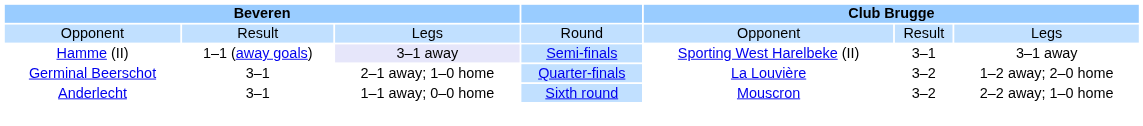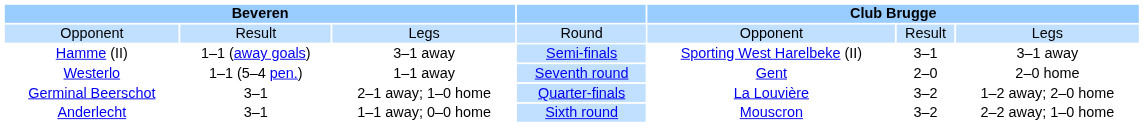Hamme (II) | column 3: lavender background -> no background
+ row: Westerlo | 1–1 (5–4 pen.) | 1–1 away | Seventh round | Gent | 2–0 | 2–0 home
